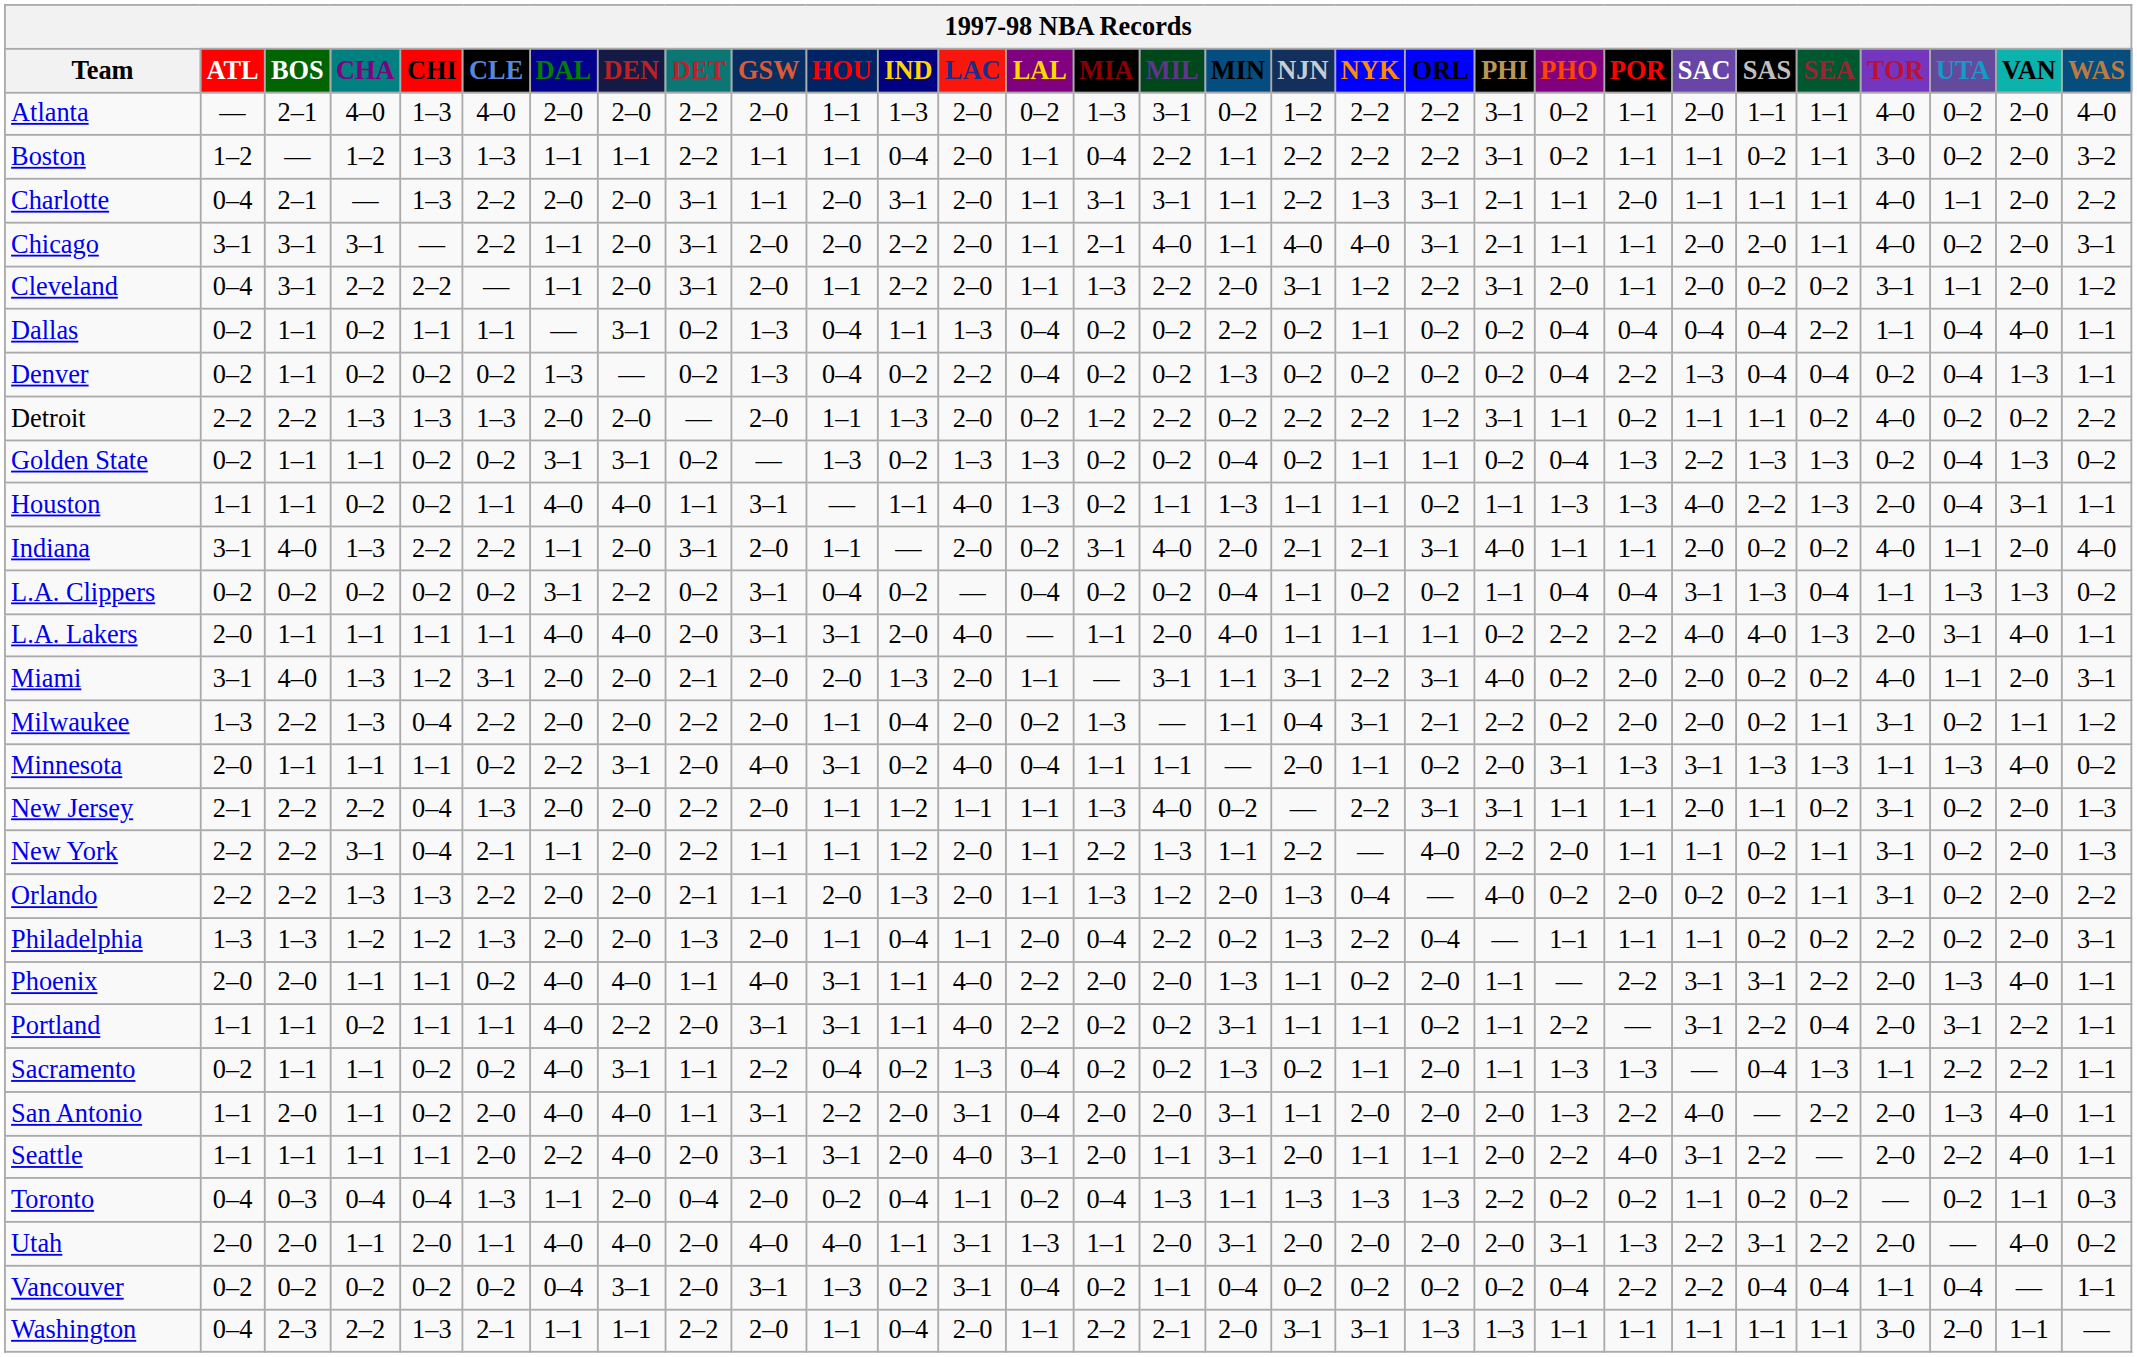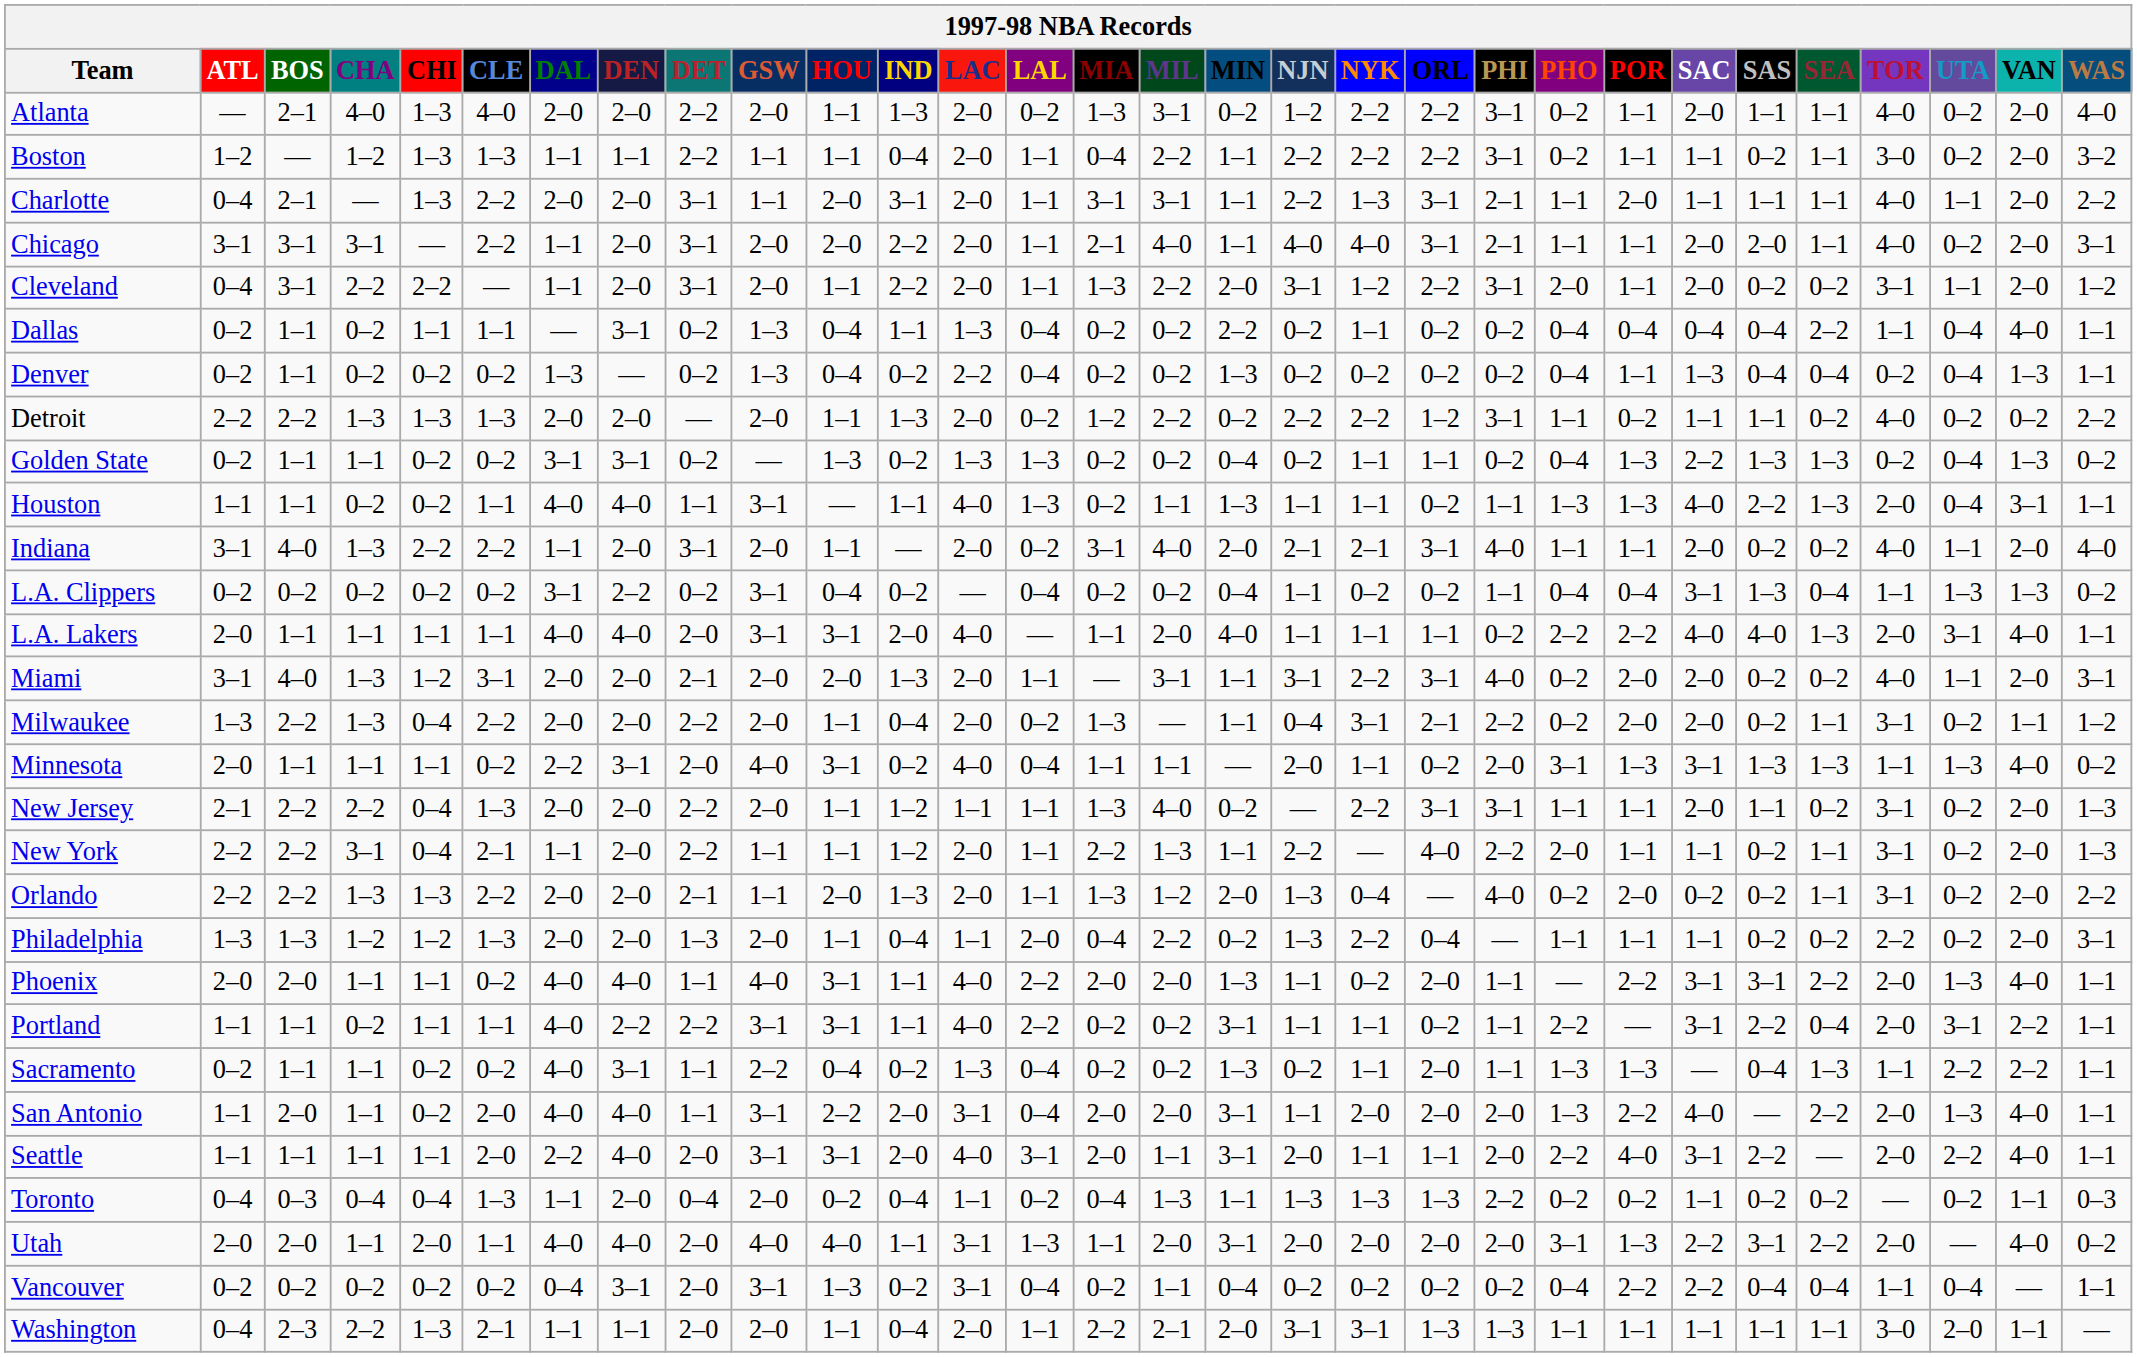Denver | POR: 2–2 -> 1–1
Portland | DET: 2–0 -> 2–2
Washington | DET: 2–2 -> 2–0
